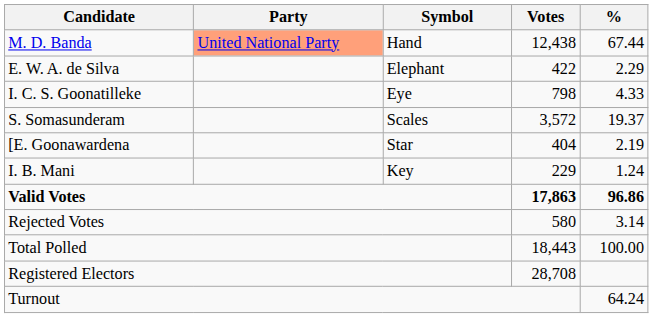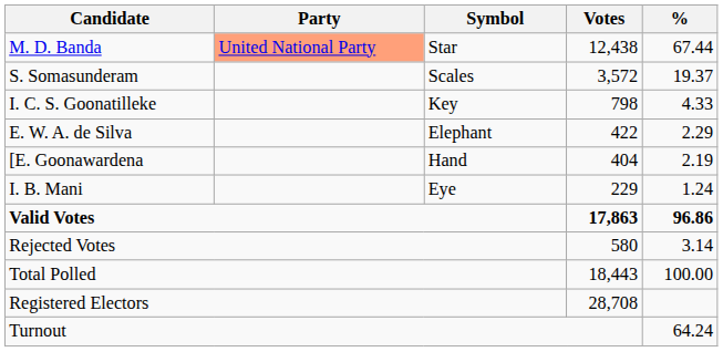M. D. Banda | Symbol: Hand -> Star
rows swapped: S. Somasunderam <-> E. W. A. de Silva
I. C. S. Goonatilleke | Symbol: Eye -> Key
[E. Goonawardena | Symbol: Star -> Hand
I. B. Mani | Symbol: Key -> Eye
